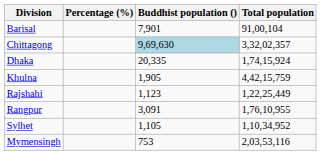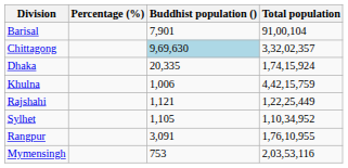Khulna | Buddhist population (): 1,905 -> 1,006
Rajshahi | Buddhist population (): 1,123 -> 1,121
rows swapped: Rangpur <-> Sylhet
